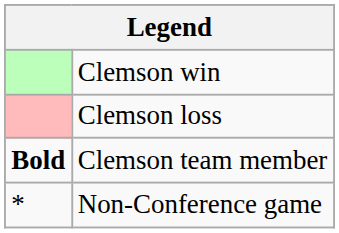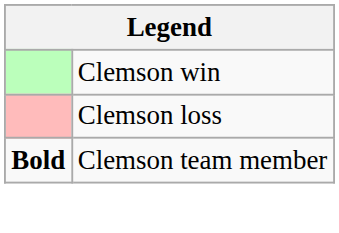- row: * | Non-Conference game
